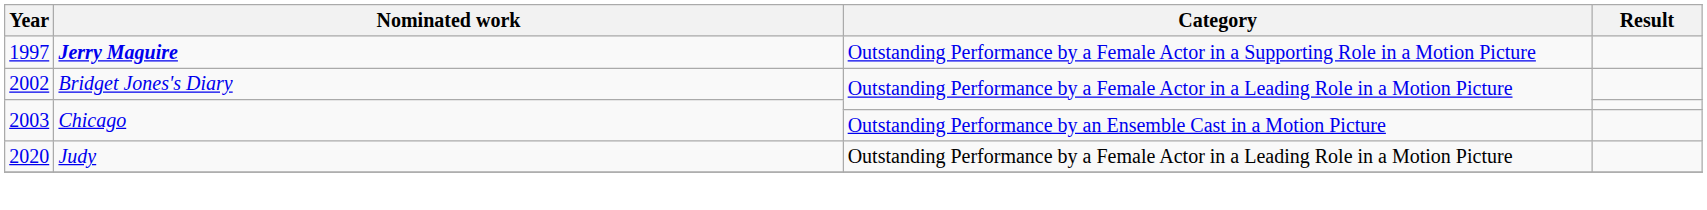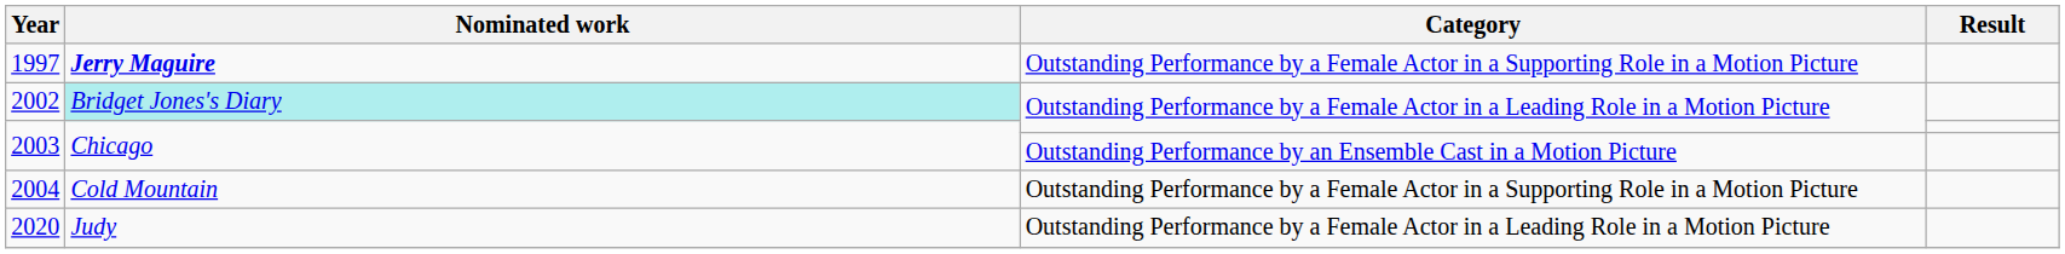2002 | Nominated work: no background -> paleturquoise background
+ row: 2004 | Cold Mountain | Outstanding Performance by a Female Actor in a Supporting Role in a Motion Picture
